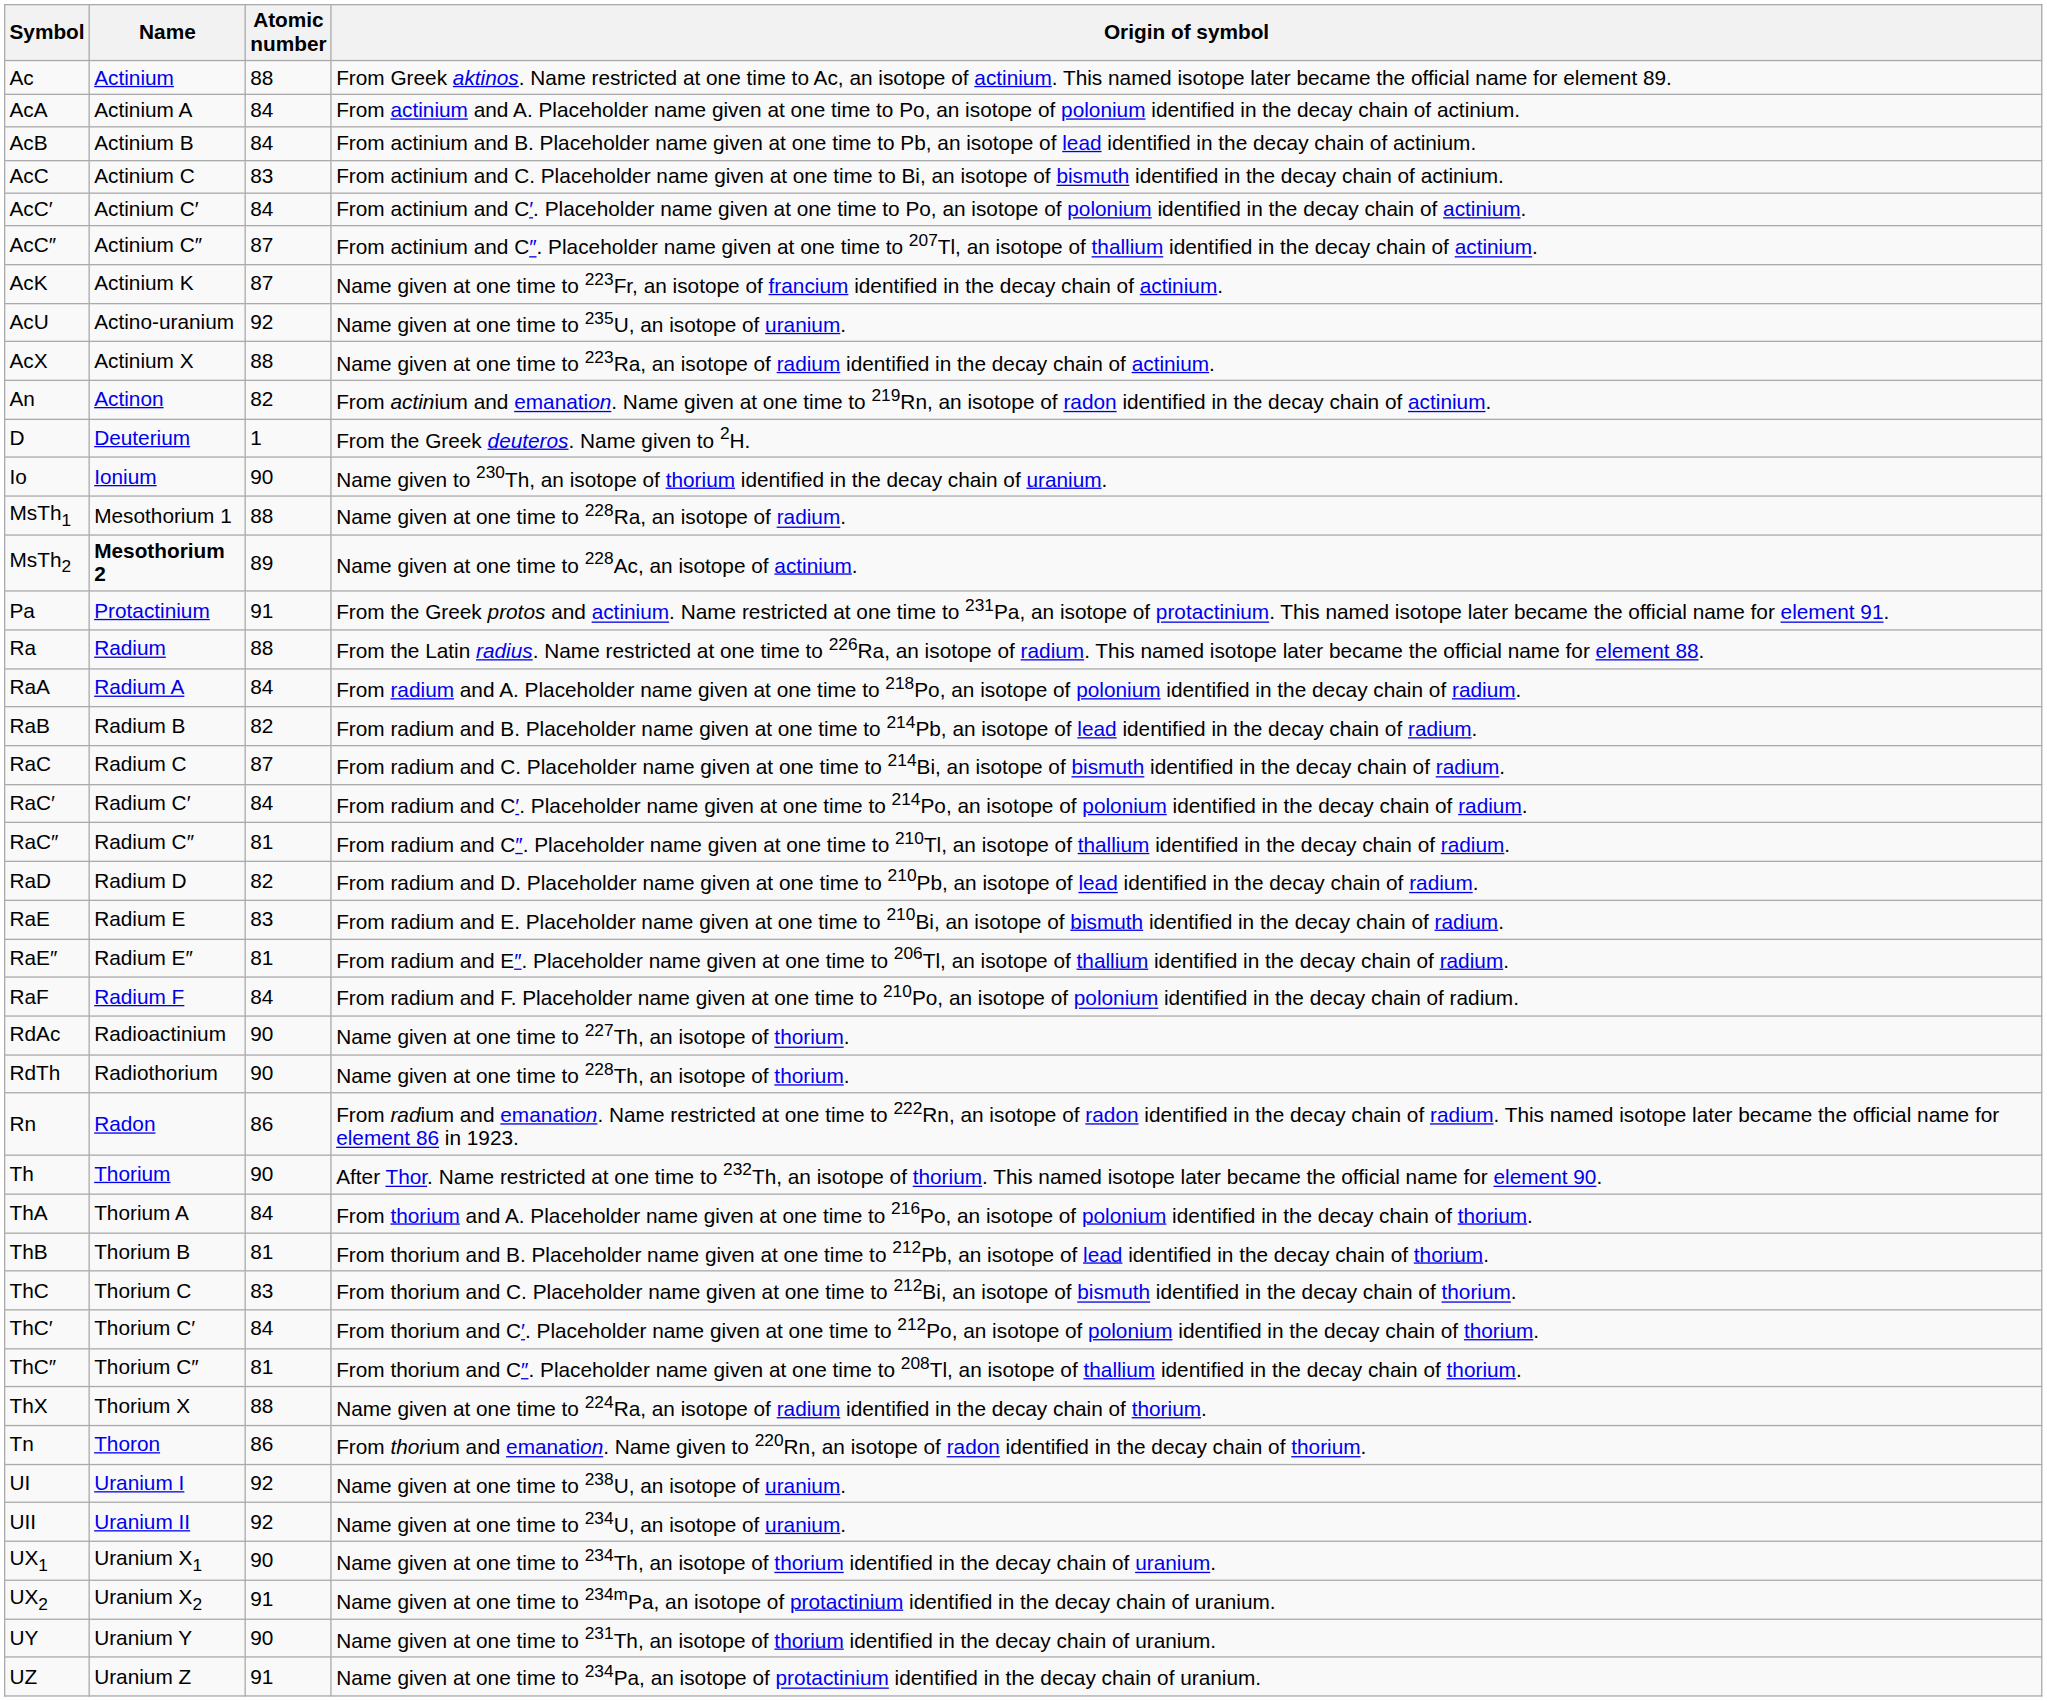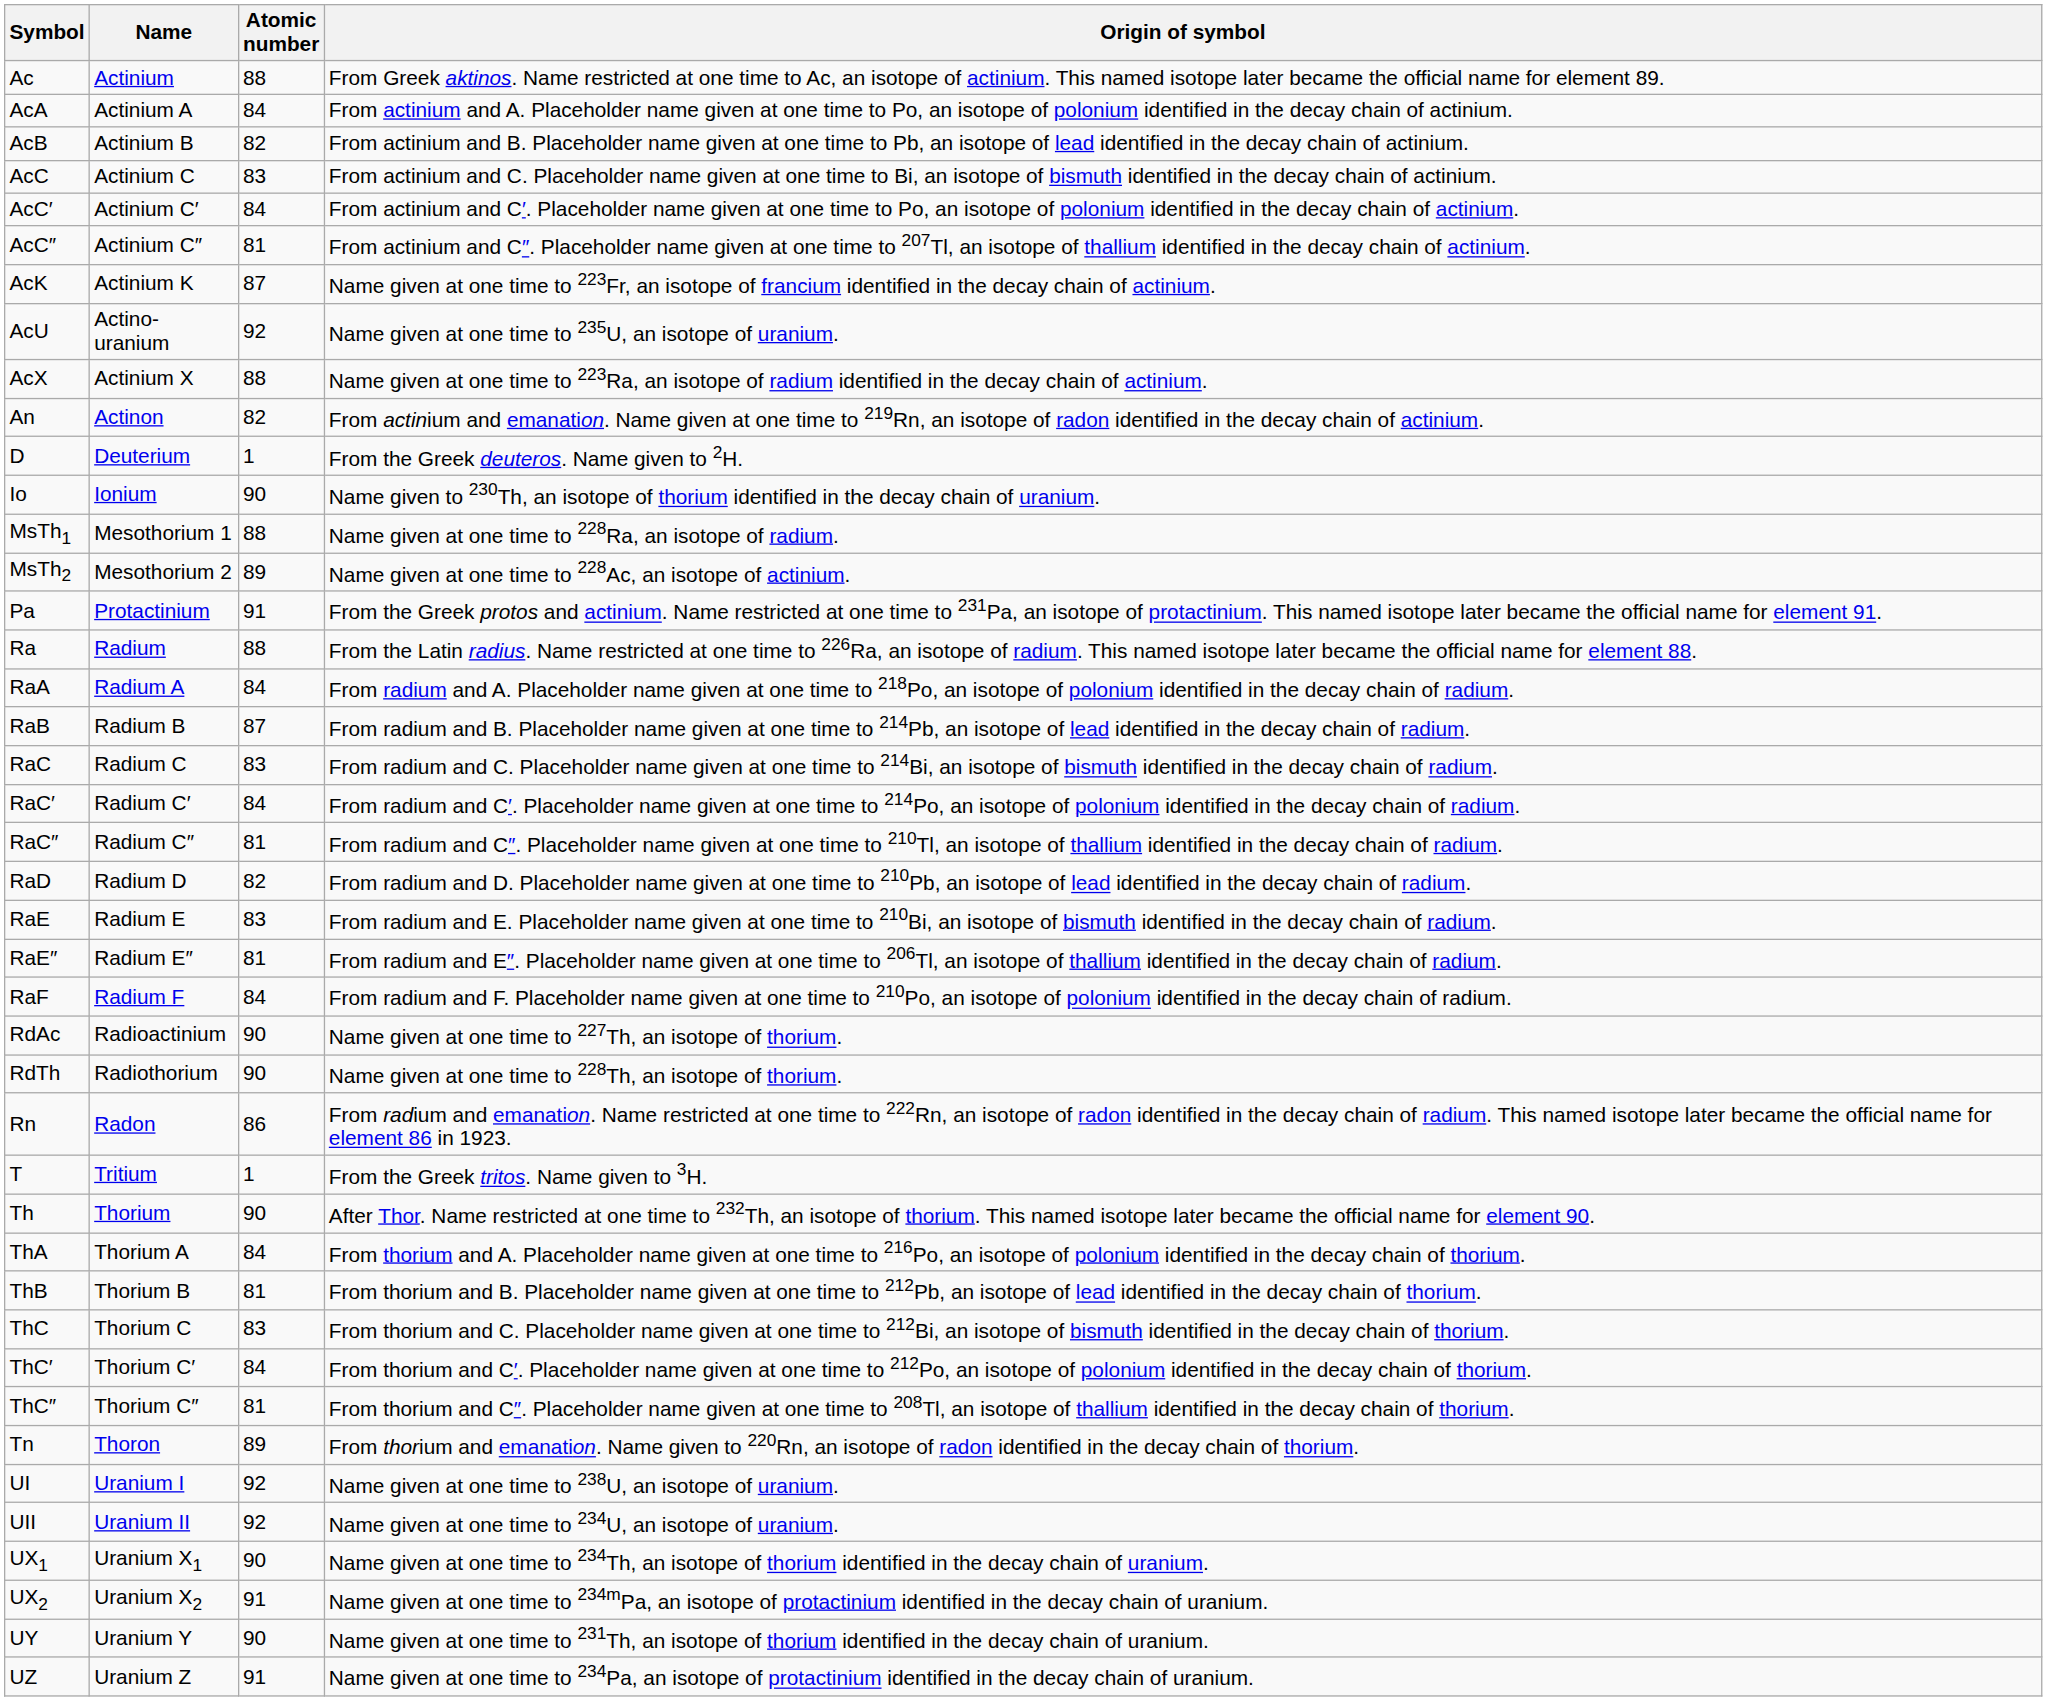AcB | Atomic number: 84 -> 82
AcC″ | Atomic number: 87 -> 81
MsTh2 | Name: bold -> normal
RaB | Atomic number: 82 -> 87
RaC | Atomic number: 87 -> 83
+ row: T | Tritium | 1 | From the Greek tritos. Name given to 3H.
- row: ThX | Thorium X | 88 | Name given at one time to 224Ra, an isotope of radium identified in the decay chain of thorium.
Tn | Atomic number: 86 -> 89
